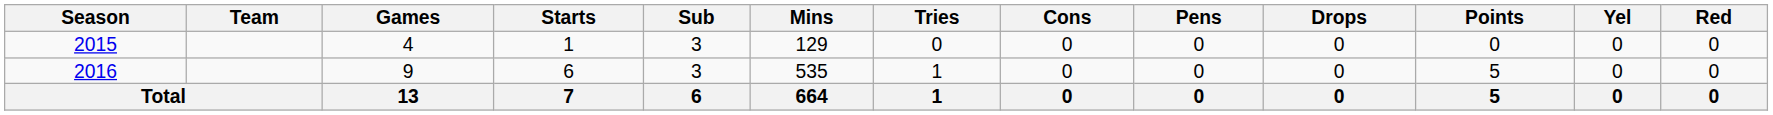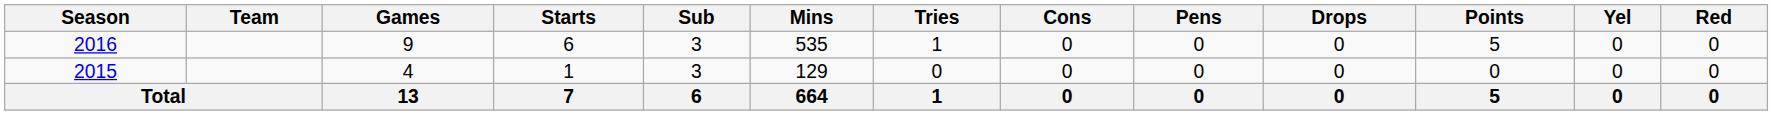rows swapped: 2015 <-> 2016
